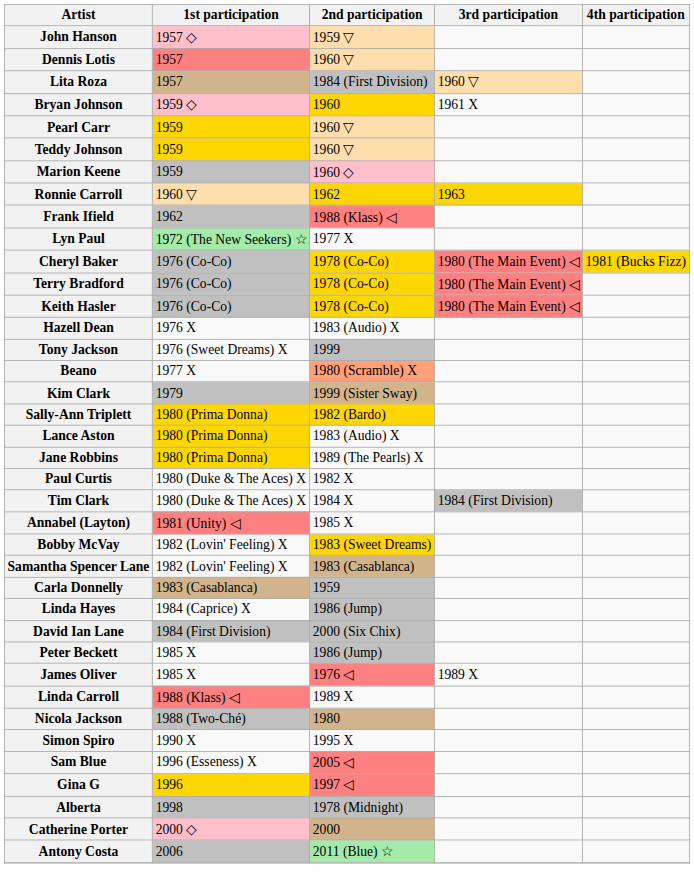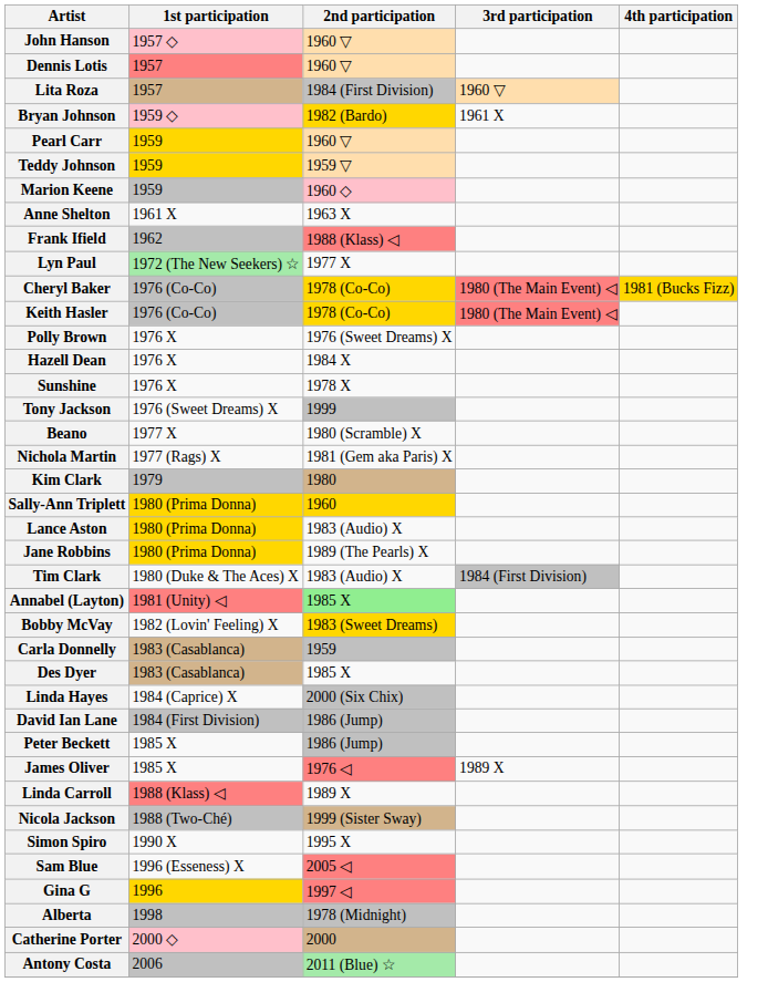John Hanson | 2nd participation: 1959 ▽ -> 1960 ▽
Bryan Johnson | 2nd participation: 1960 -> 1982 (Bardo)
Teddy Johnson | 2nd participation: 1960 ▽ -> 1959 ▽
- row: Ronnie Carroll | 1960 ▽ | 1962 | 1963
+ row: Anne Shelton | 1961 X | 1963 X
- row: Terry Bradford | 1976 (Co-Co) | 1978 (Co-Co) | 1980 (The Main Event) ◁
+ row: Polly Brown | 1976 X | 1976 (Sweet Dreams) X
Hazell Dean | 2nd participation: 1983 (Audio) X -> 1984 X
+ row: Sunshine | 1976 X | 1978 X
Beano | 2nd participation: lightsalmon background -> no background
+ row: Nichola Martin | 1977 (Rags) X | 1981 (Gem aka Paris) X
Kim Clark | 2nd participation: 1999 (Sister Sway) -> 1980
Sally-Ann Triplett | 2nd participation: 1982 (Bardo) -> 1960
- row: Paul Curtis | 1980 (Duke & The Aces) X | 1982 X
Tim Clark | 2nd participation: 1984 X -> 1983 (Audio) X
Annabel (Layton) | 2nd participation: no background -> lightgreen background
- row: Samantha Spencer Lane | 1982 (Lovin' Feeling) X | 1983 (Casablanca)
+ row: Des Dyer | 1983 (Casablanca) | 1985 X
Linda Hayes | 2nd participation: 1986 (Jump) -> 2000 (Six Chix)
David Ian Lane | 2nd participation: 2000 (Six Chix) -> 1986 (Jump)
Nicola Jackson | 2nd participation: 1980 -> 1999 (Sister Sway)
